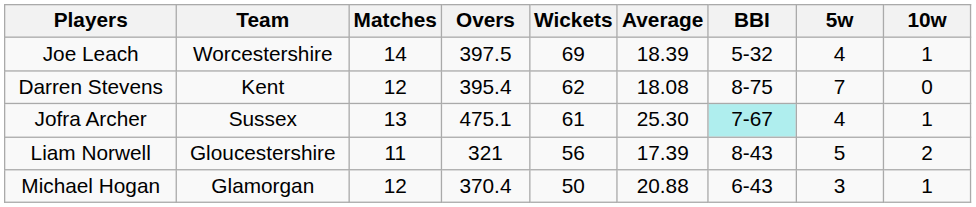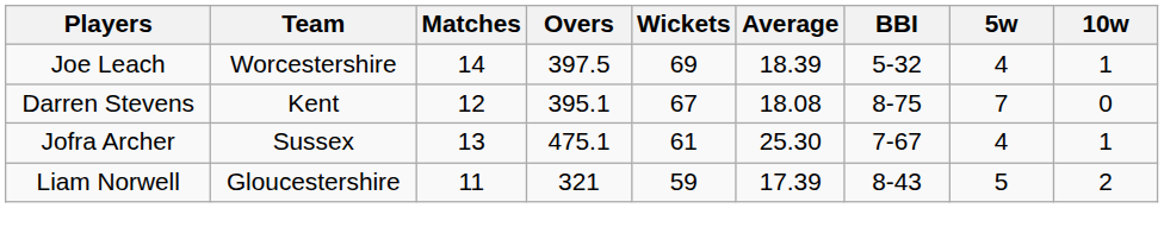Darren Stevens | Overs: 395.4 -> 395.1
Darren Stevens | Wickets: 62 -> 67
Jofra Archer | BBI: paleturquoise background -> no background
Liam Norwell | Wickets: 56 -> 59
- row: Michael Hogan | Glamorgan | 12 | 370.4 | 50 | 20.88 | 6-43 | 3 | 1
